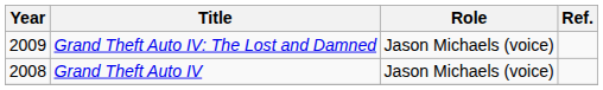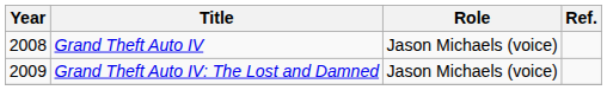rows swapped: Grand Theft Auto IV <-> Grand Theft Auto IV: The Lost and Damned
